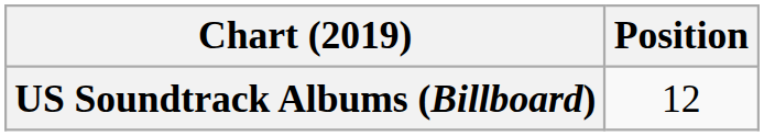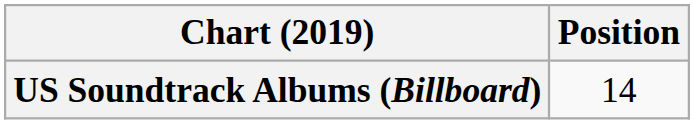US Soundtrack Albums (Billboard) | Position: 12 -> 14
